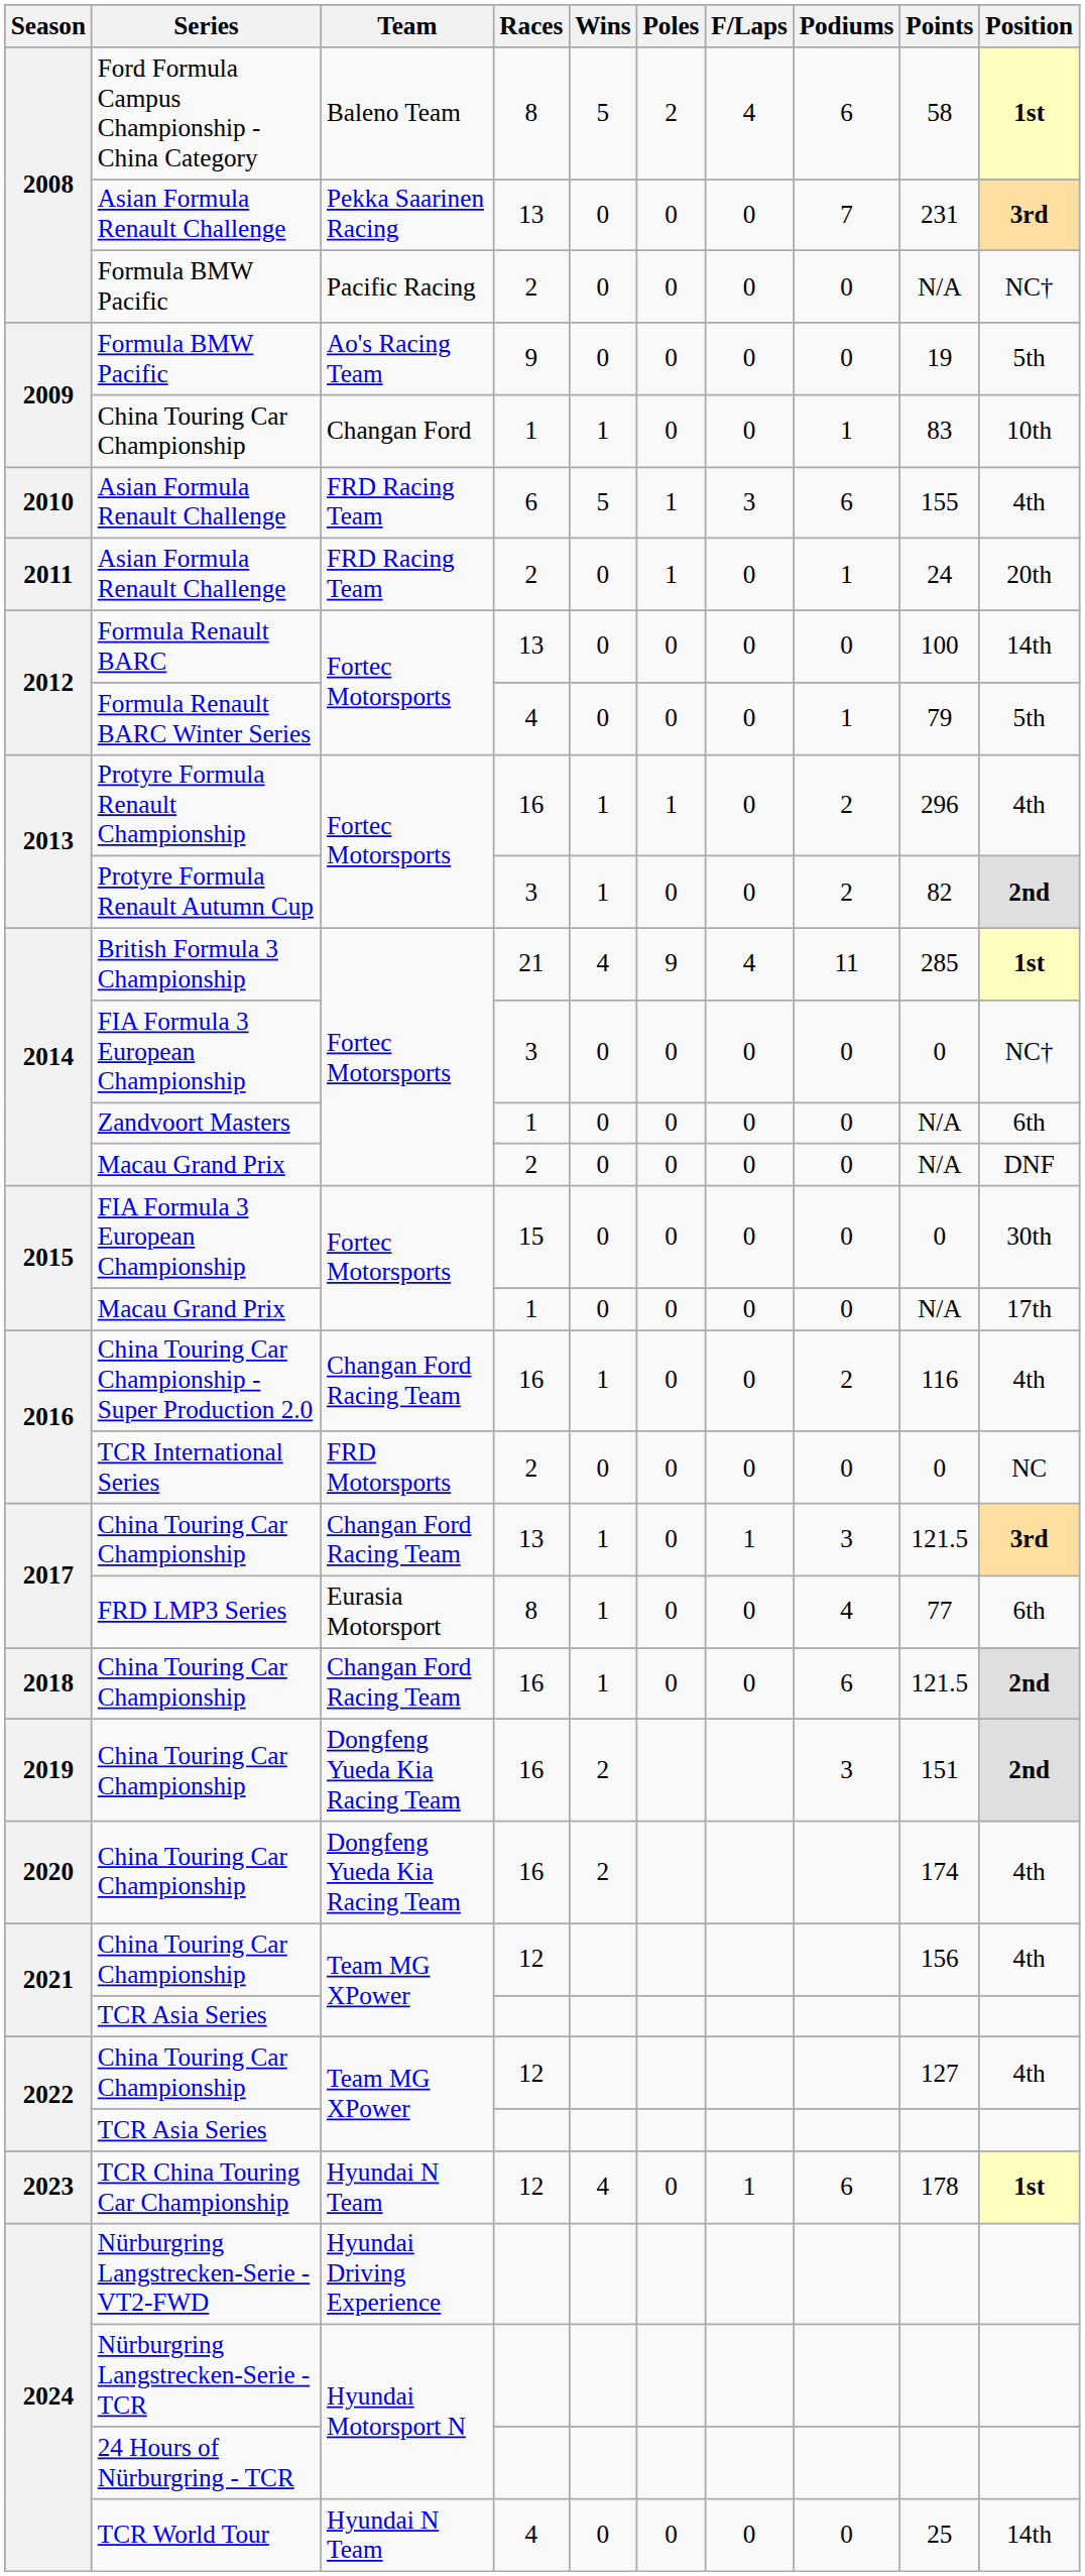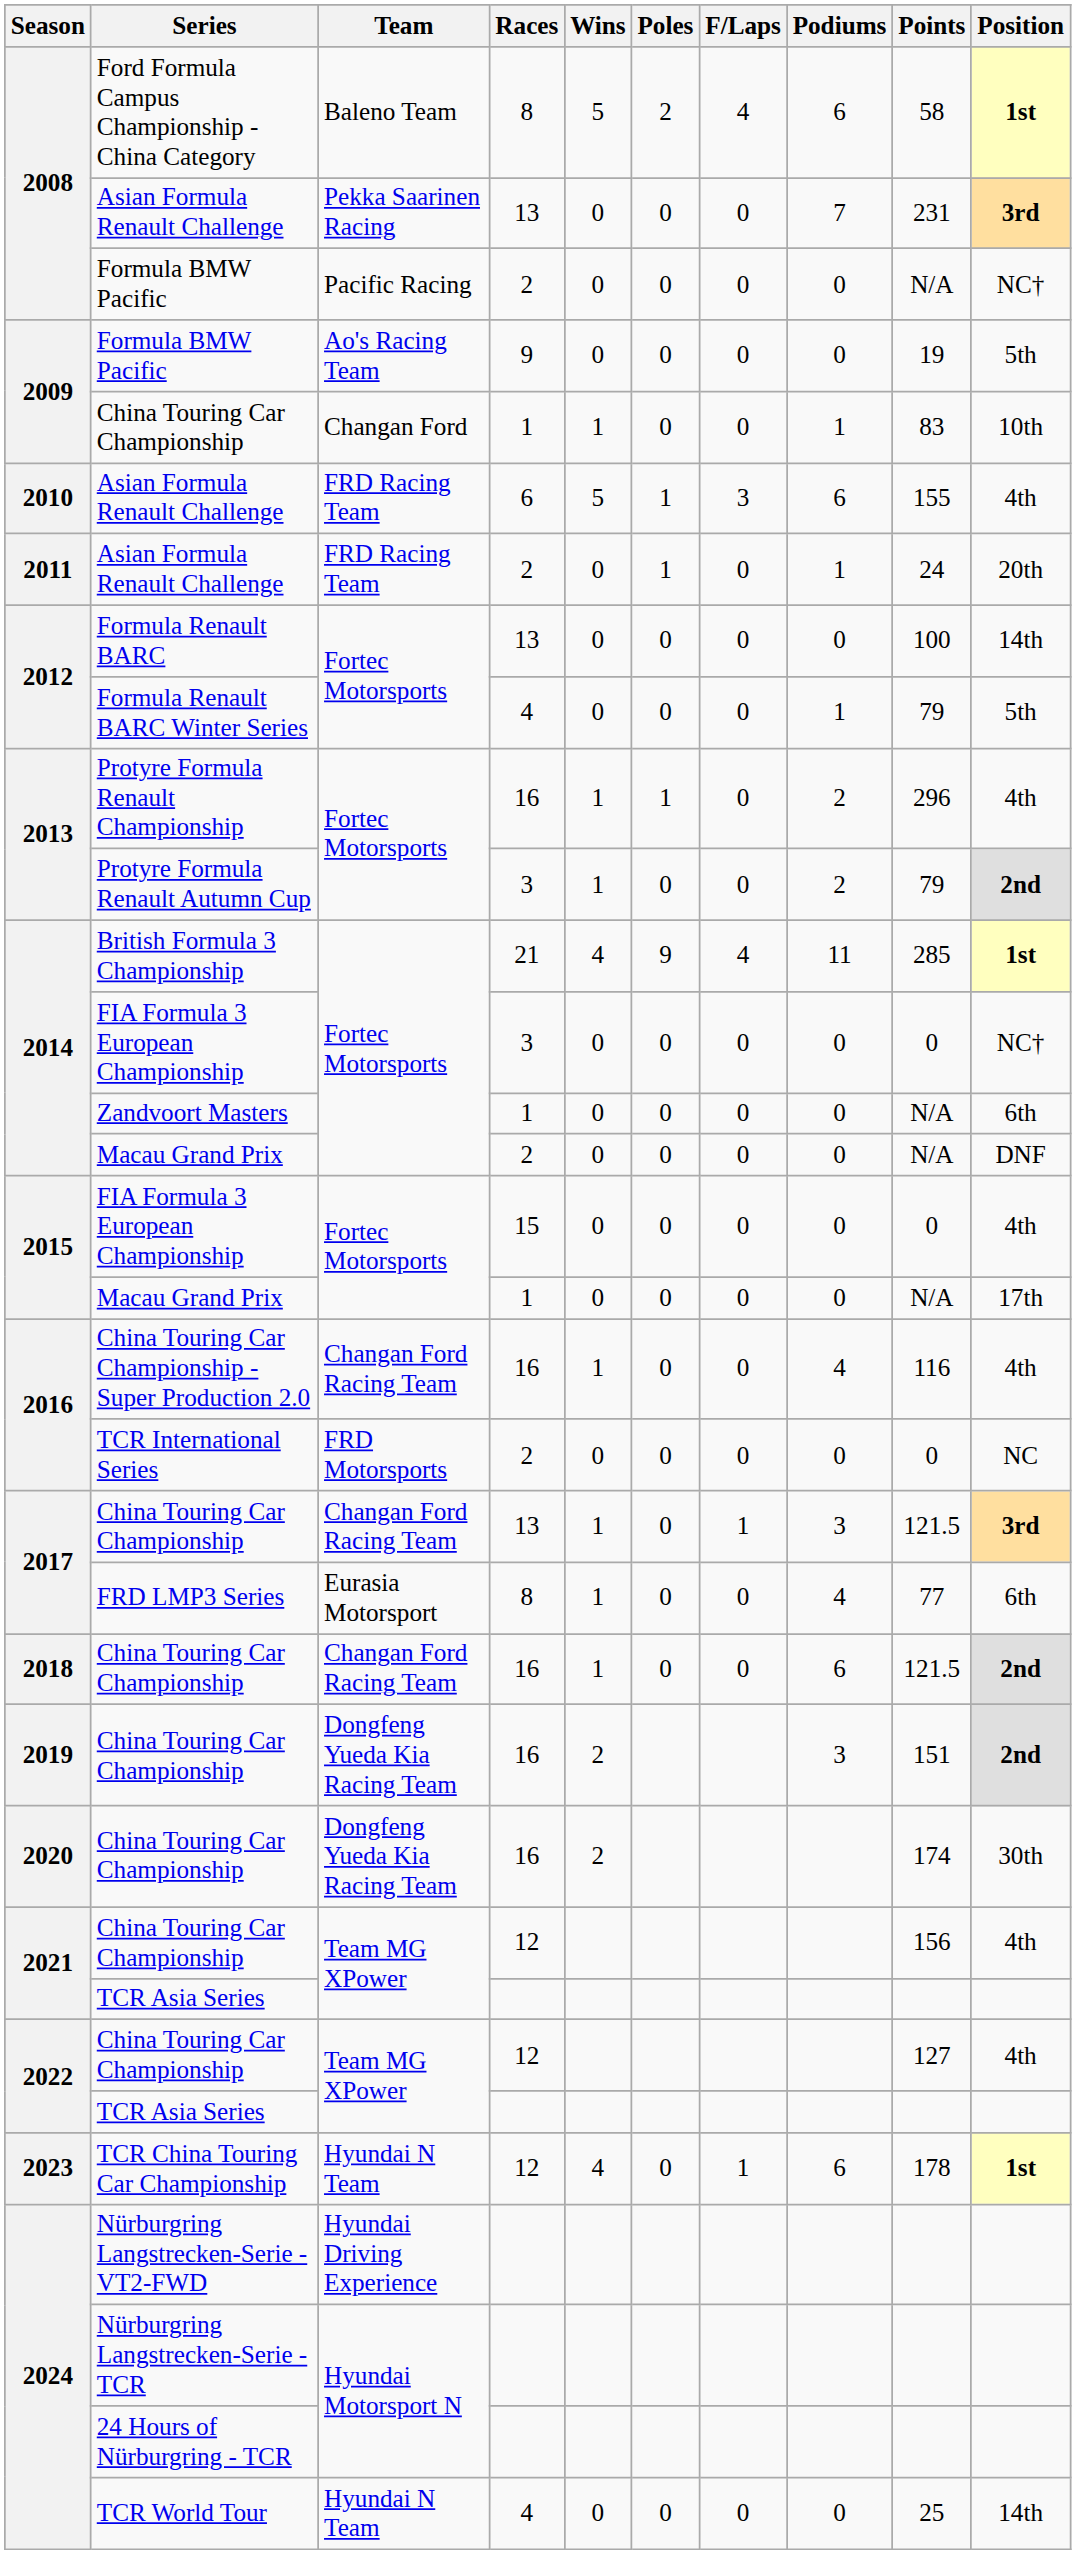Protyre Formula Renault Autumn Cup | Points: 82 -> 79
2015 / FIA Formula 3 European Championship | Position: 30th -> 4th
China Touring Car Championship - Super Production 2.0 | Podiums: 2 -> 4
2020 / China Touring Car Championship | Position: 4th -> 30th
